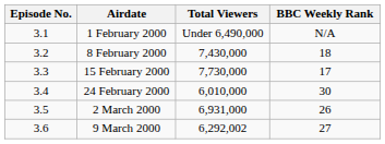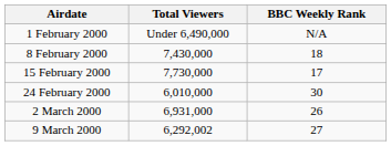- column: Episode No. | 3.1 | 3.2 | 3.3 | 3.4 | 3.5 | 3.6
